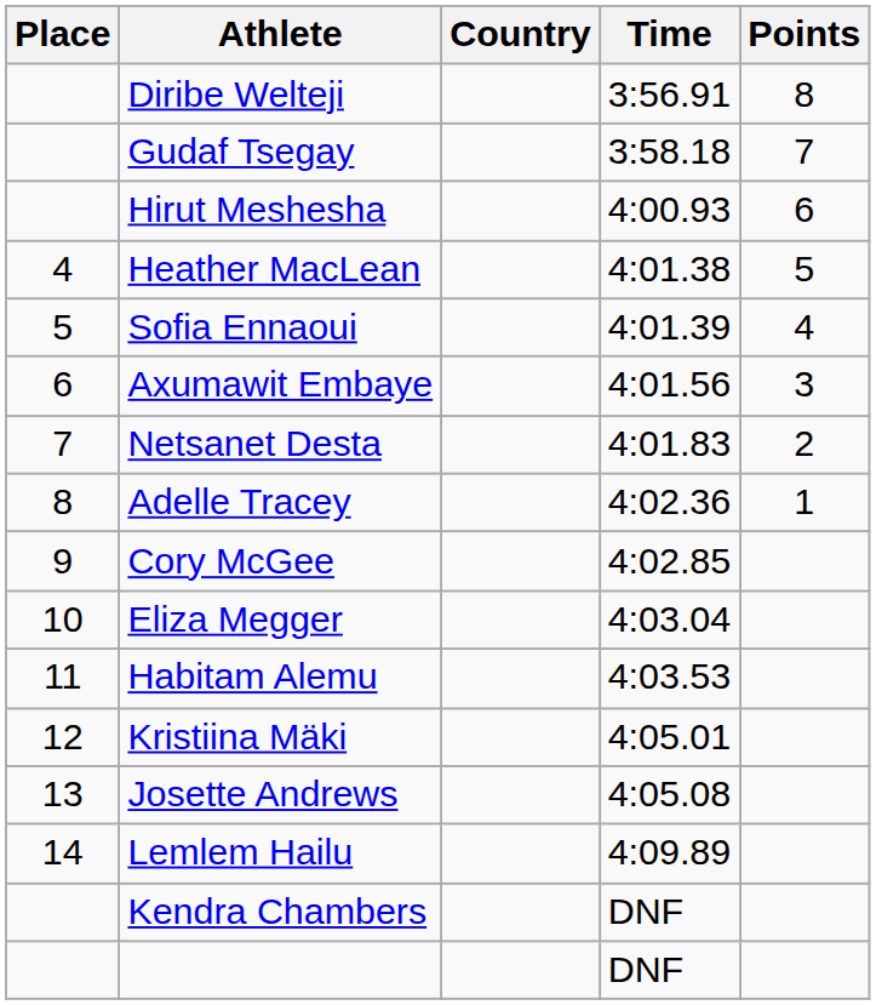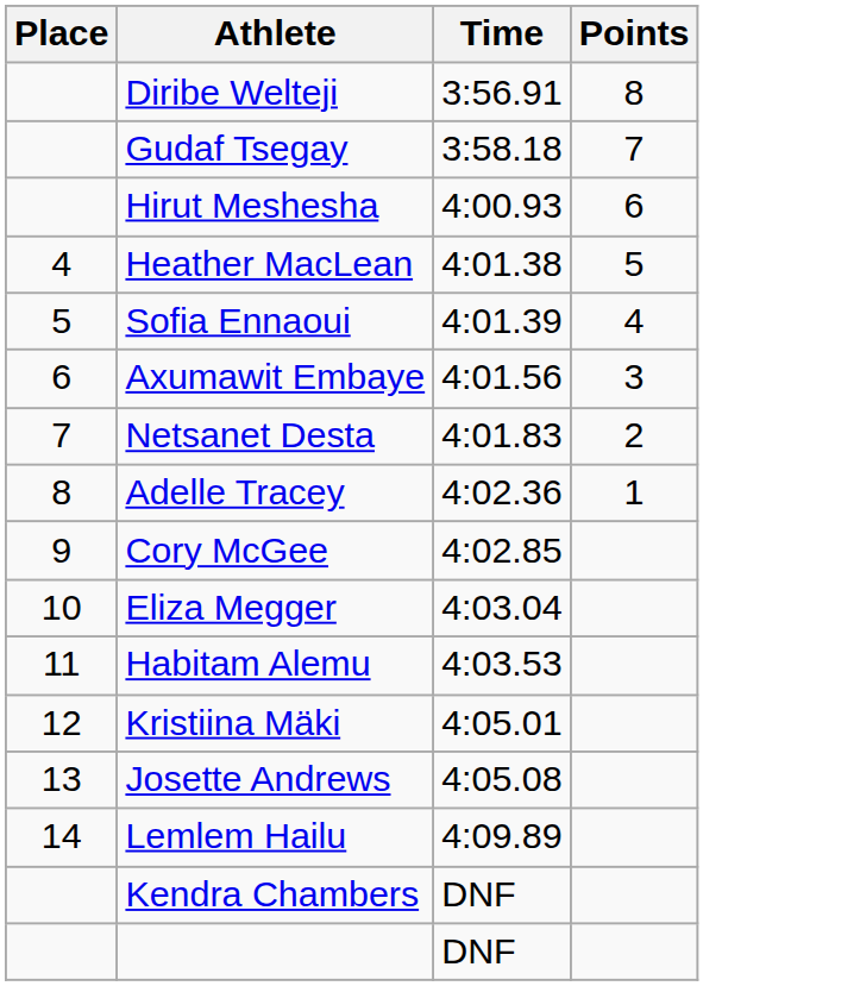- column: Country
